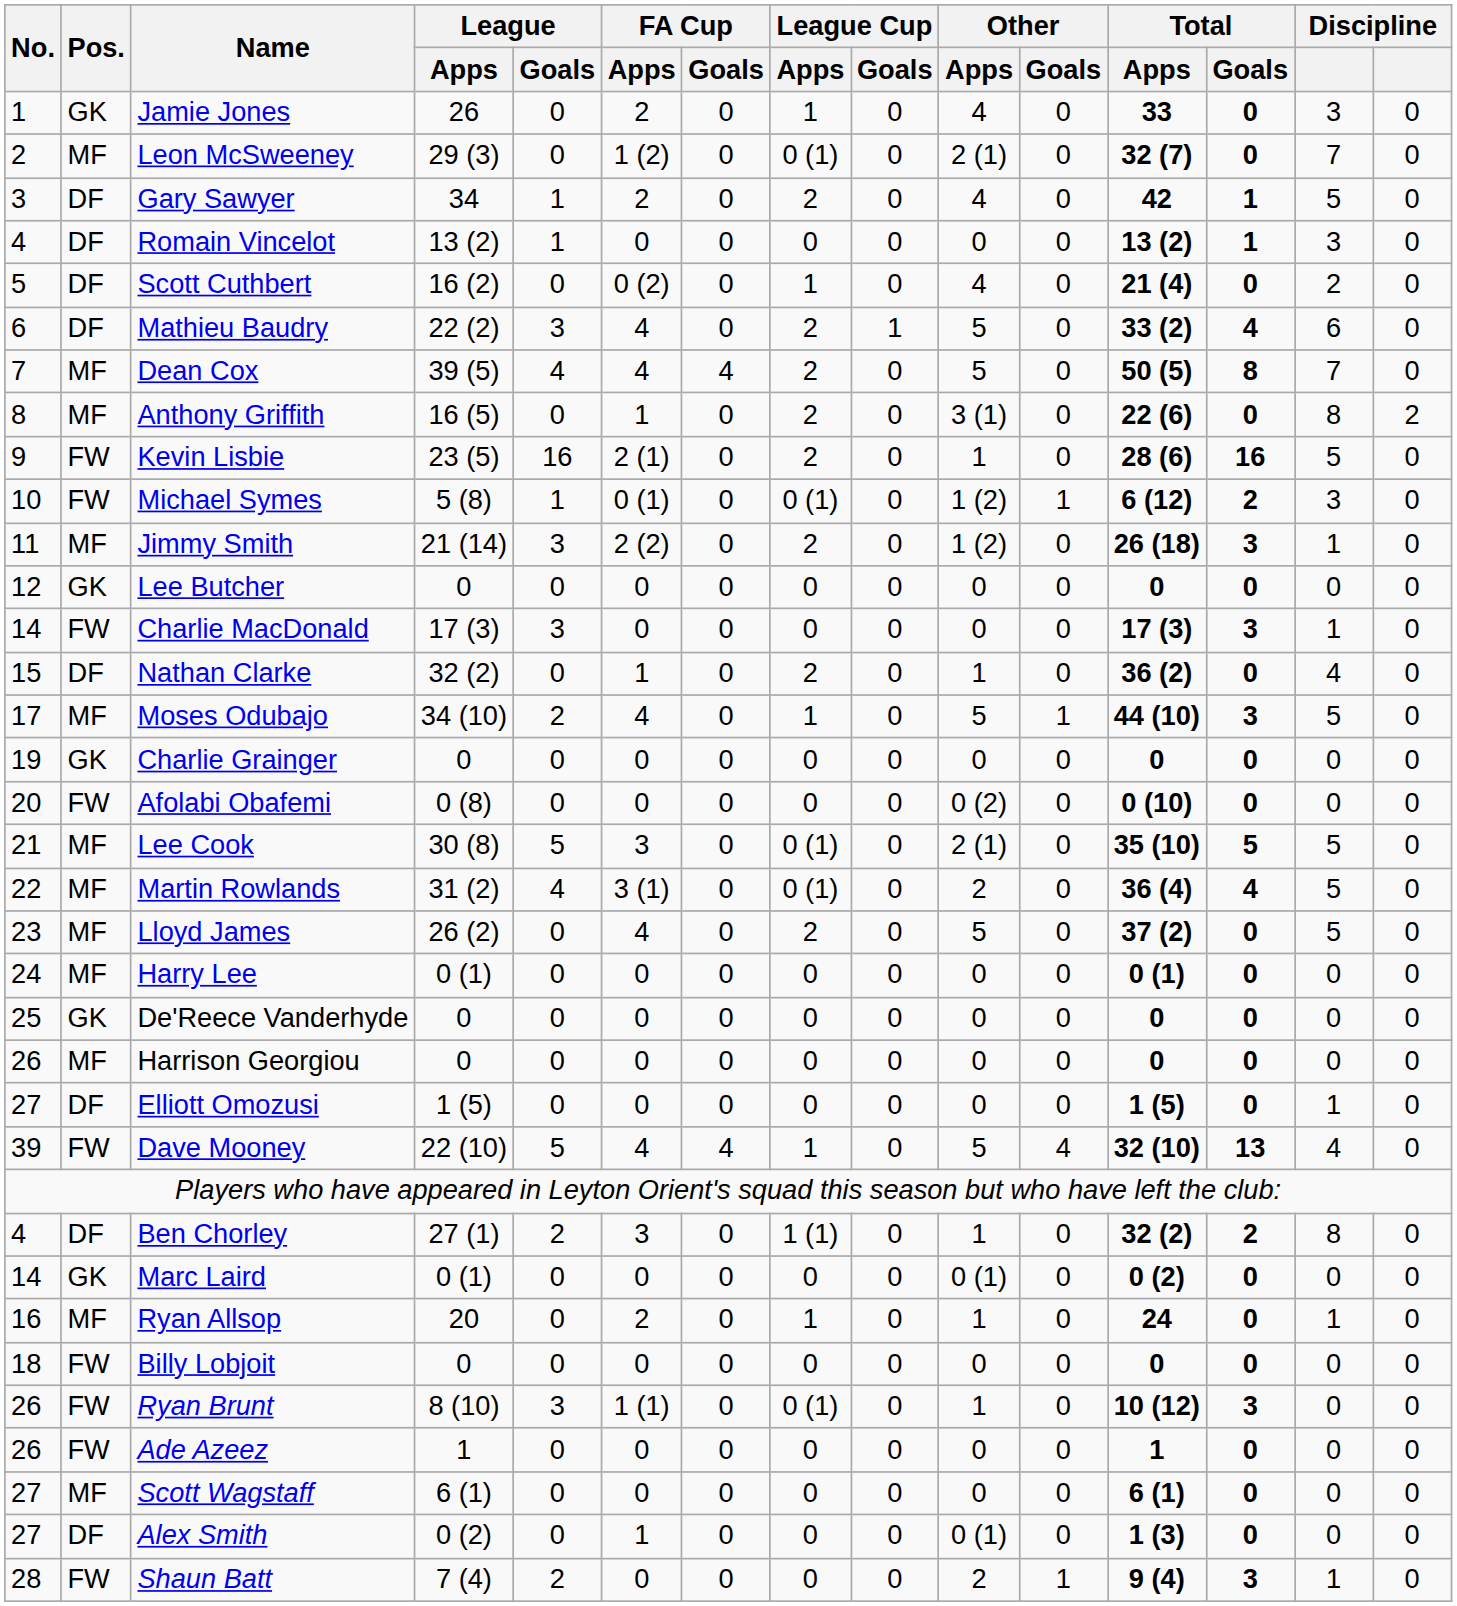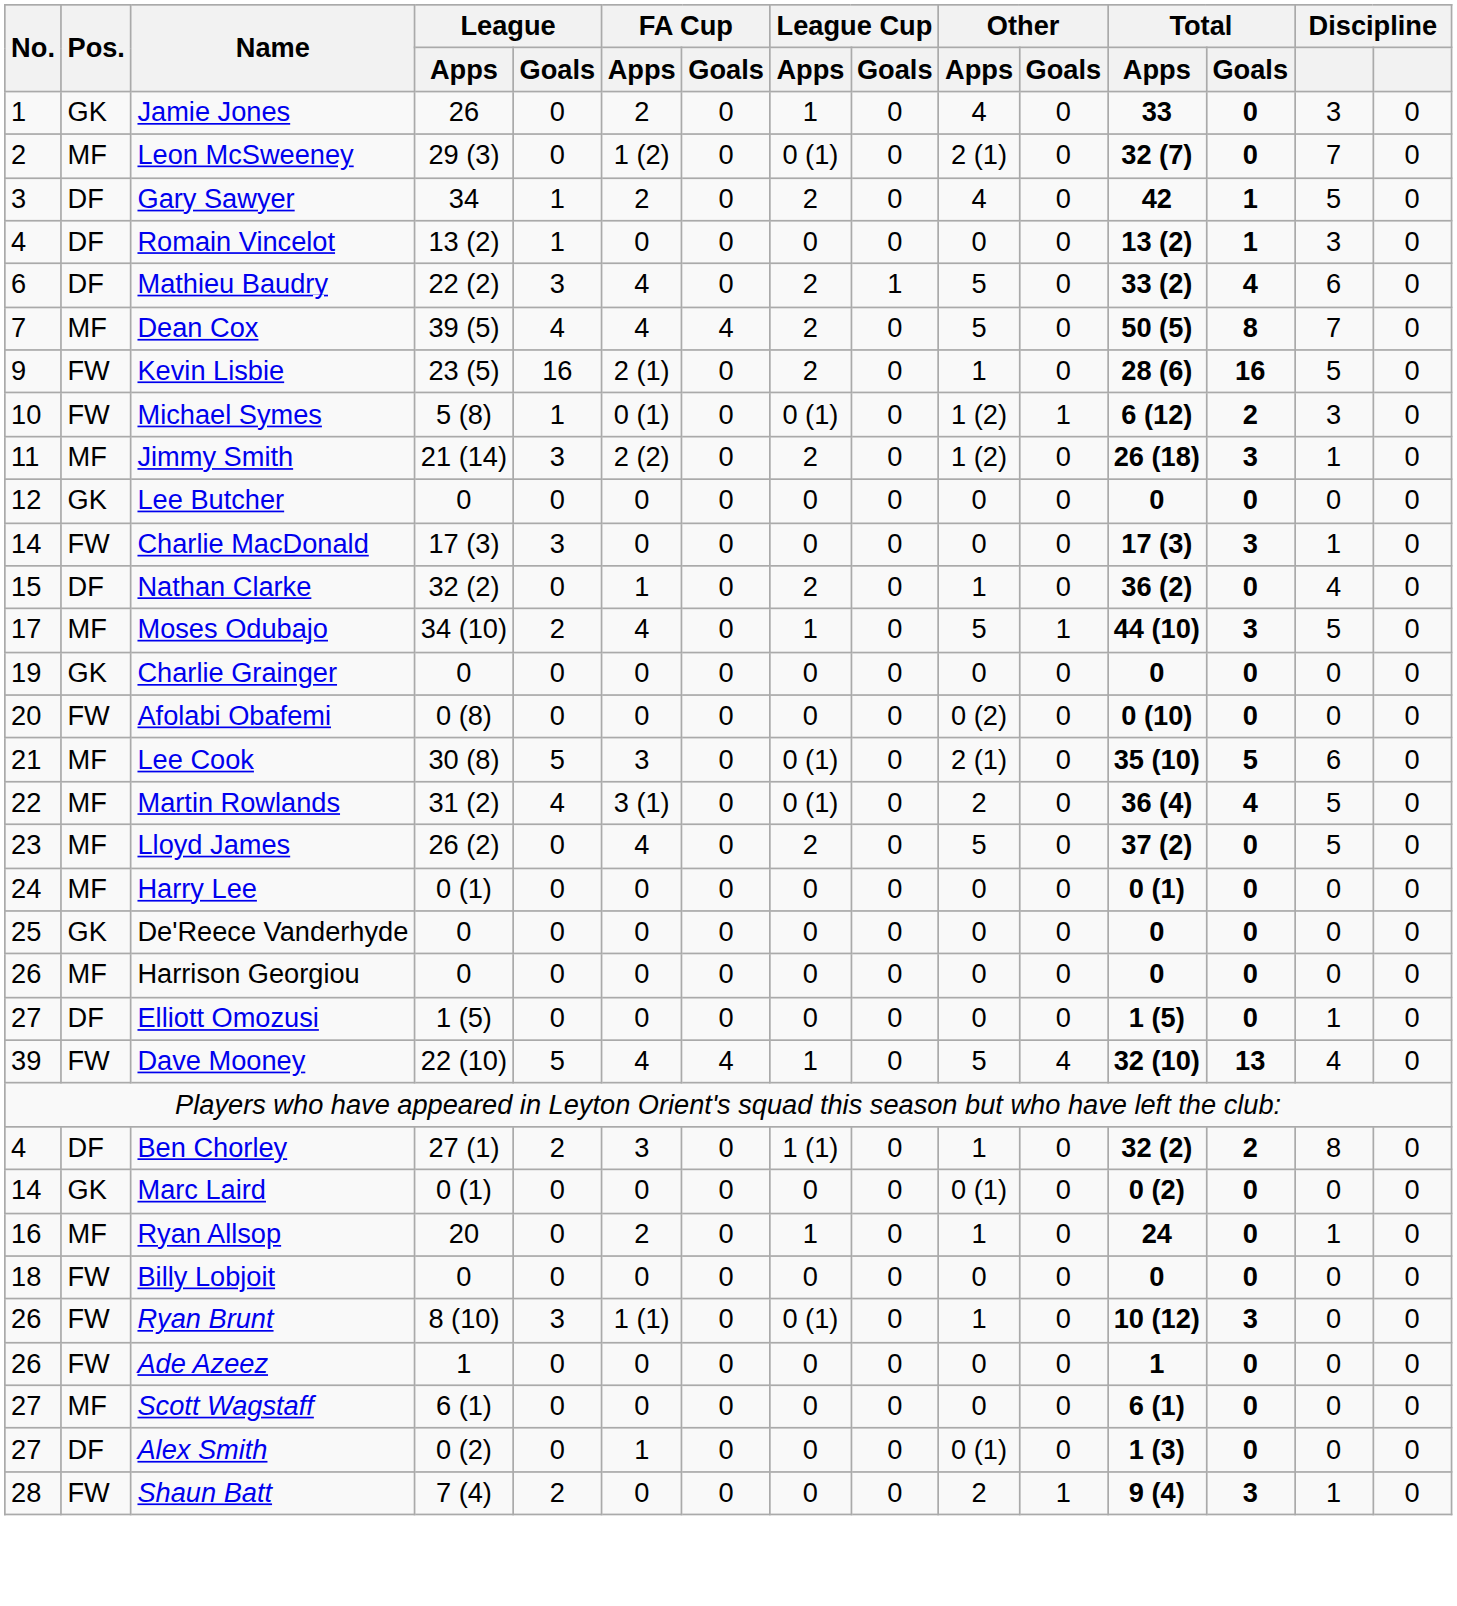- row: 5 | DF | Scott Cuthbert | 16 (2) | 0 | 0 (2) | 0 | 1 | 0 | 4 | 0 | 21 (4) | 0 | 2 | 0
- row: 8 | MF | Anthony Griffith | 16 (5) | 0 | 1 | 0 | 2 | 0 | 3 (1) | 0 | 22 (6) | 0 | 8 | 2
Lee Cook | column 14: 5 -> 6
